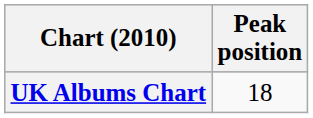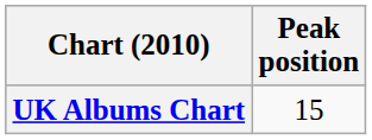UK Albums Chart | Peak position: 18 -> 15
